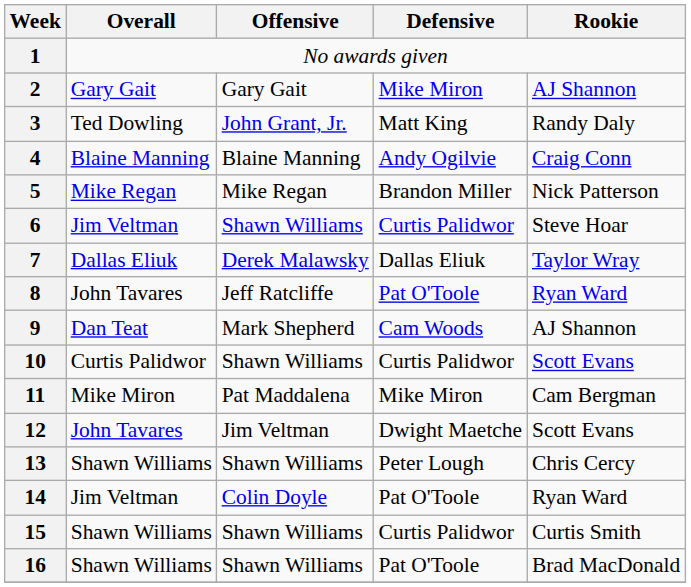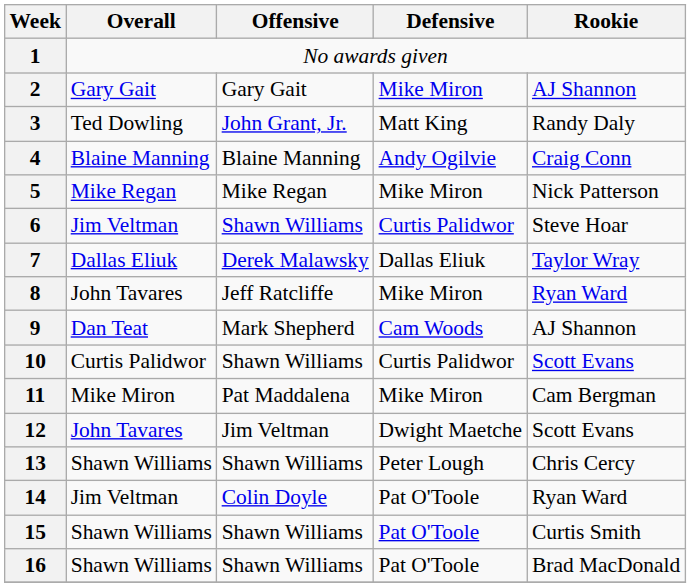5 | Defensive: Brandon Miller -> Mike Miron
8 | Defensive: Pat O'Toole -> Mike Miron
15 | Defensive: Curtis Palidwor -> Pat O'Toole
